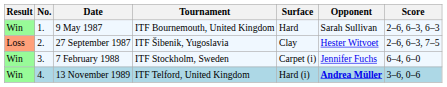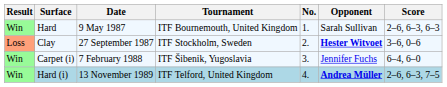columns swapped: No. <-> Surface
27 September 1987 | Tournament: ITF Šibenik, Yugoslavia -> ITF Stockholm, Sweden
27 September 1987 | Opponent: normal -> bold
27 September 1987 | Score: 2–6, 6–3, 7–5 -> 3–6, 0–6
7 February 1988 | Tournament: ITF Stockholm, Sweden -> ITF Šibenik, Yugoslavia
13 November 1989 | Score: 3–6, 0–6 -> 2–6, 6–3, 7–5
